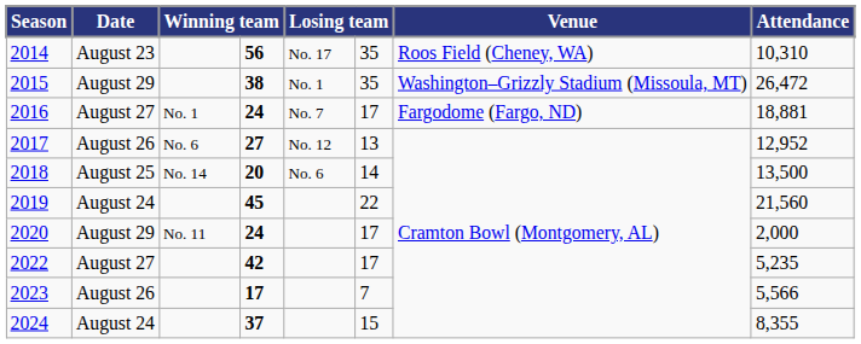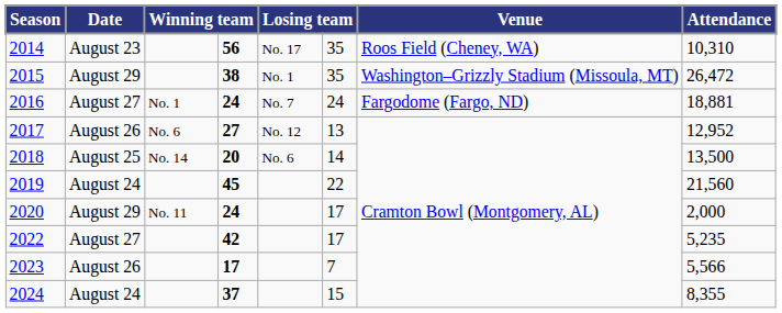2016 | column 6: 17 -> 24
